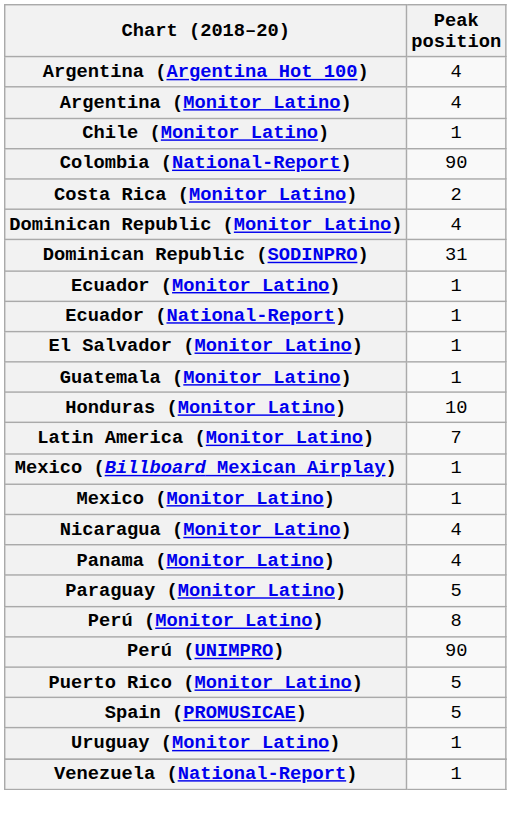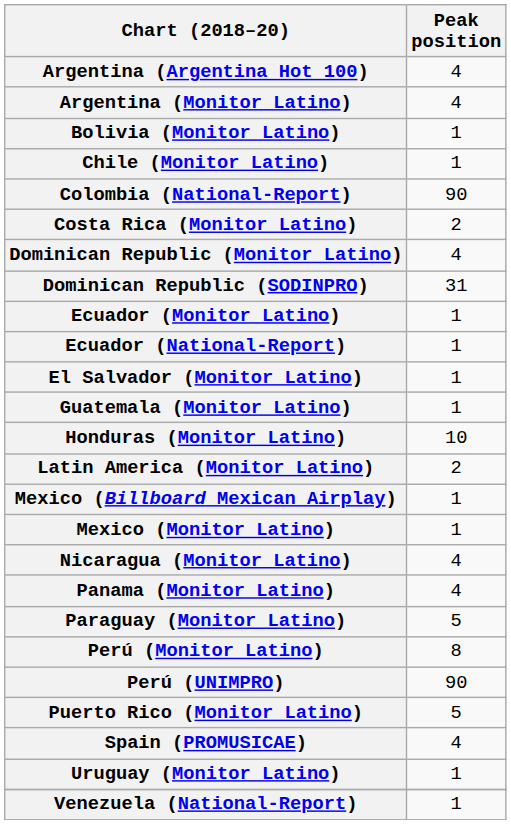+ row: Bolivia (Monitor Latino) | 1
Latin America (Monitor Latino) | Peak position: 7 -> 2
Spain (PROMUSICAE) | Peak position: 5 -> 4
